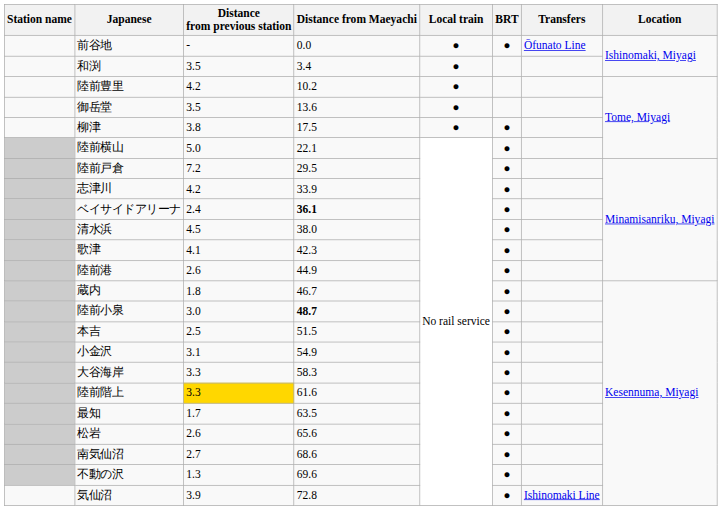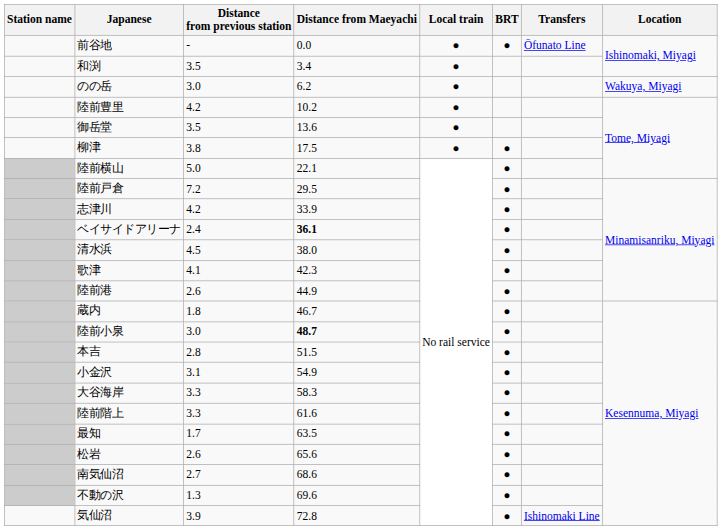+ row: のの岳 | 3.0 | 6.2 | ● | Wakuya, Miyagi
本吉 | Distance from previous station: 2.5 -> 2.8
陸前階上 | Distance from previous station: gold background -> no background
